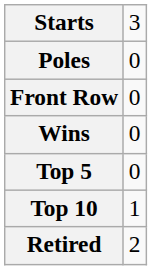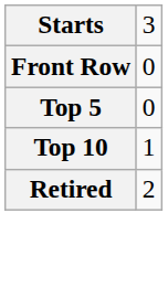- row: Poles | 0
- row: Wins | 0
